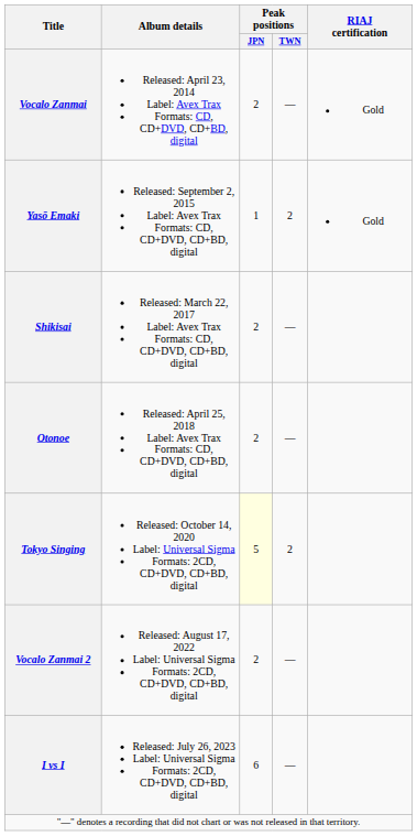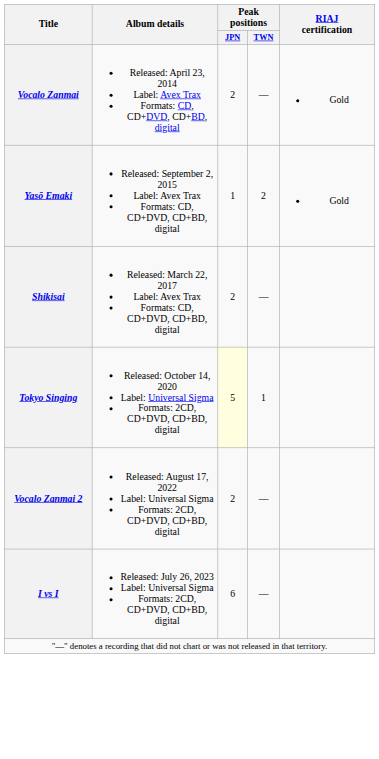- row: Otonoe | Released: April 25, 2018 Label: Avex Trax Formats: CD, CD+DVD, CD+BD, digital | 2 | —
Tokyo Singing | Peak positions / TWN: 2 -> 1
